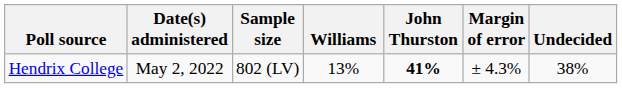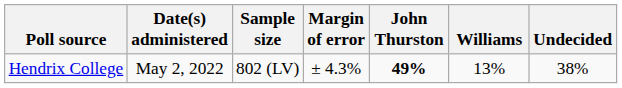columns swapped: Margin of error <-> Williams
Hendrix College | John Thurston: 41% -> 49%
